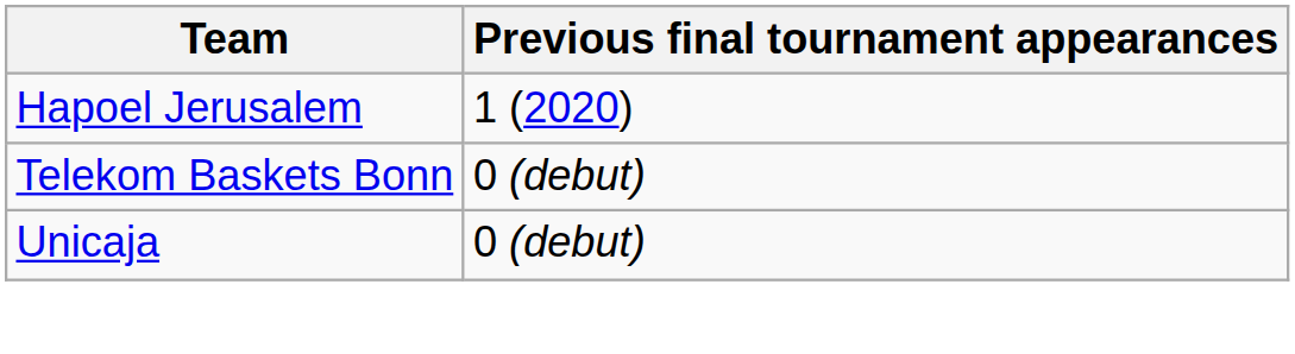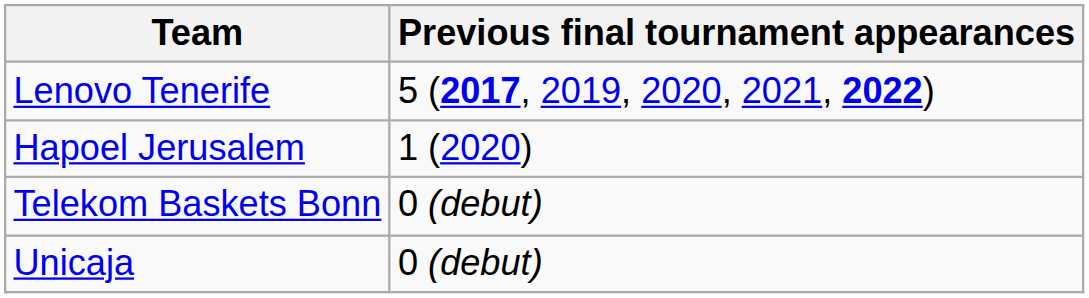+ row: Lenovo Tenerife | 5 (2017, 2019, 2020, 2021, 2022)
